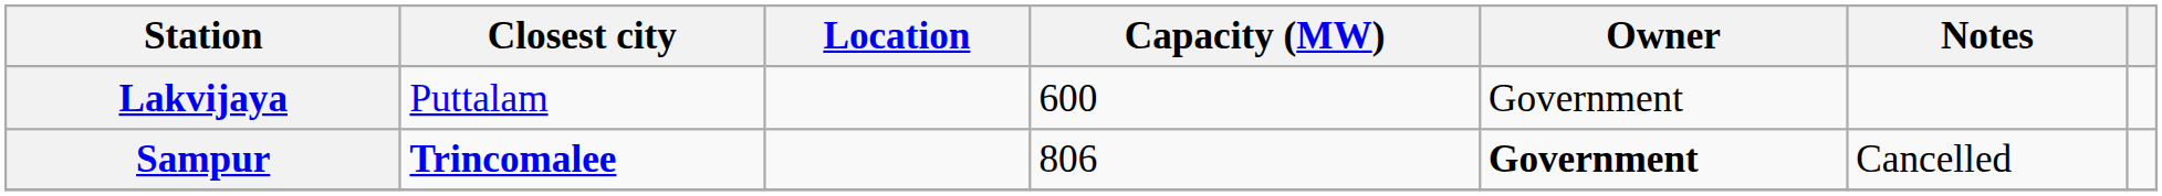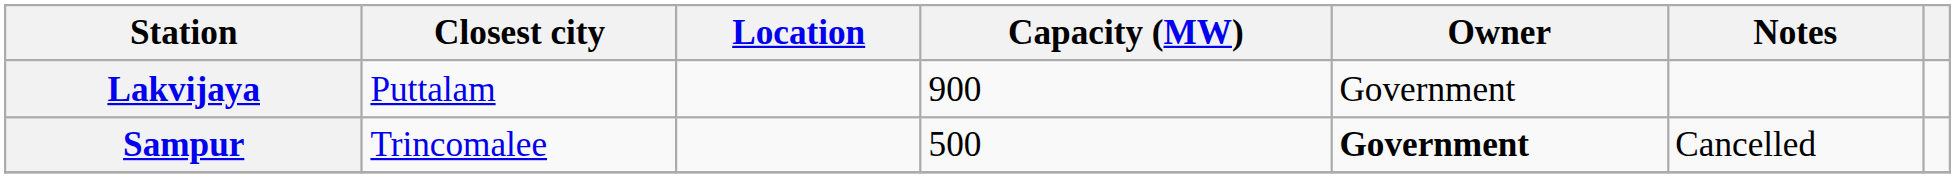Lakvijaya | Capacity (MW): 600 -> 900
Sampur | Closest city: bold -> normal
Sampur | Capacity (MW): 806 -> 500
